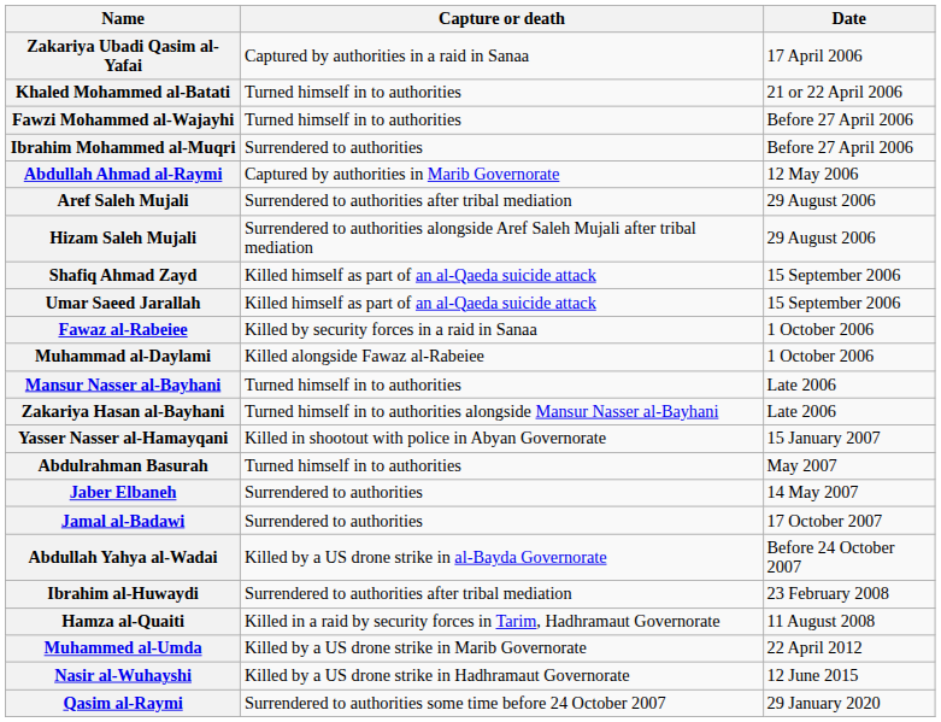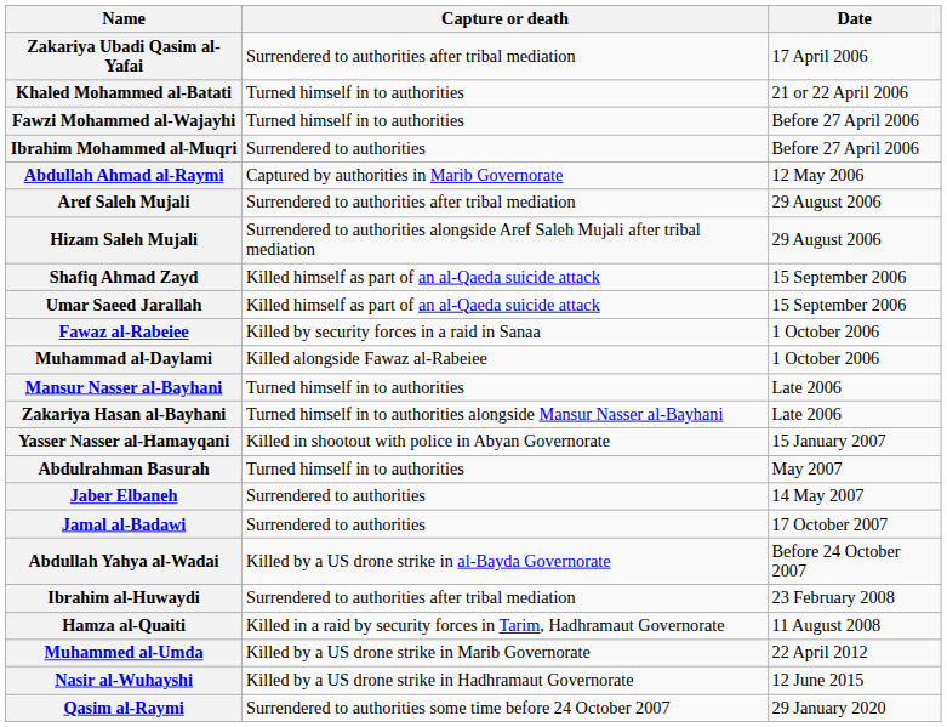Zakariya Ubadi Qasim al-Yafai | Capture or death: Captured by authorities in a raid in Sanaa -> Surrendered to authorities after tribal mediation
